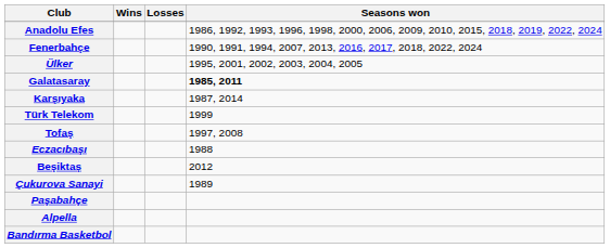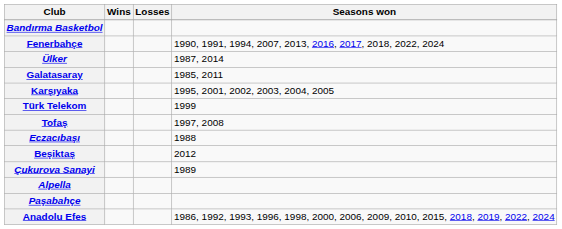rows swapped: Anadolu Efes <-> Bandırma Basketbol
Ülker | Seasons won: 1995, 2001, 2002, 2003, 2004, 2005 -> 1987, 2014
Galatasaray | Seasons won: bold -> normal
Karşıyaka | Seasons won: 1987, 2014 -> 1995, 2001, 2002, 2003, 2004, 2005
rows swapped: Paşabahçe <-> Alpella
